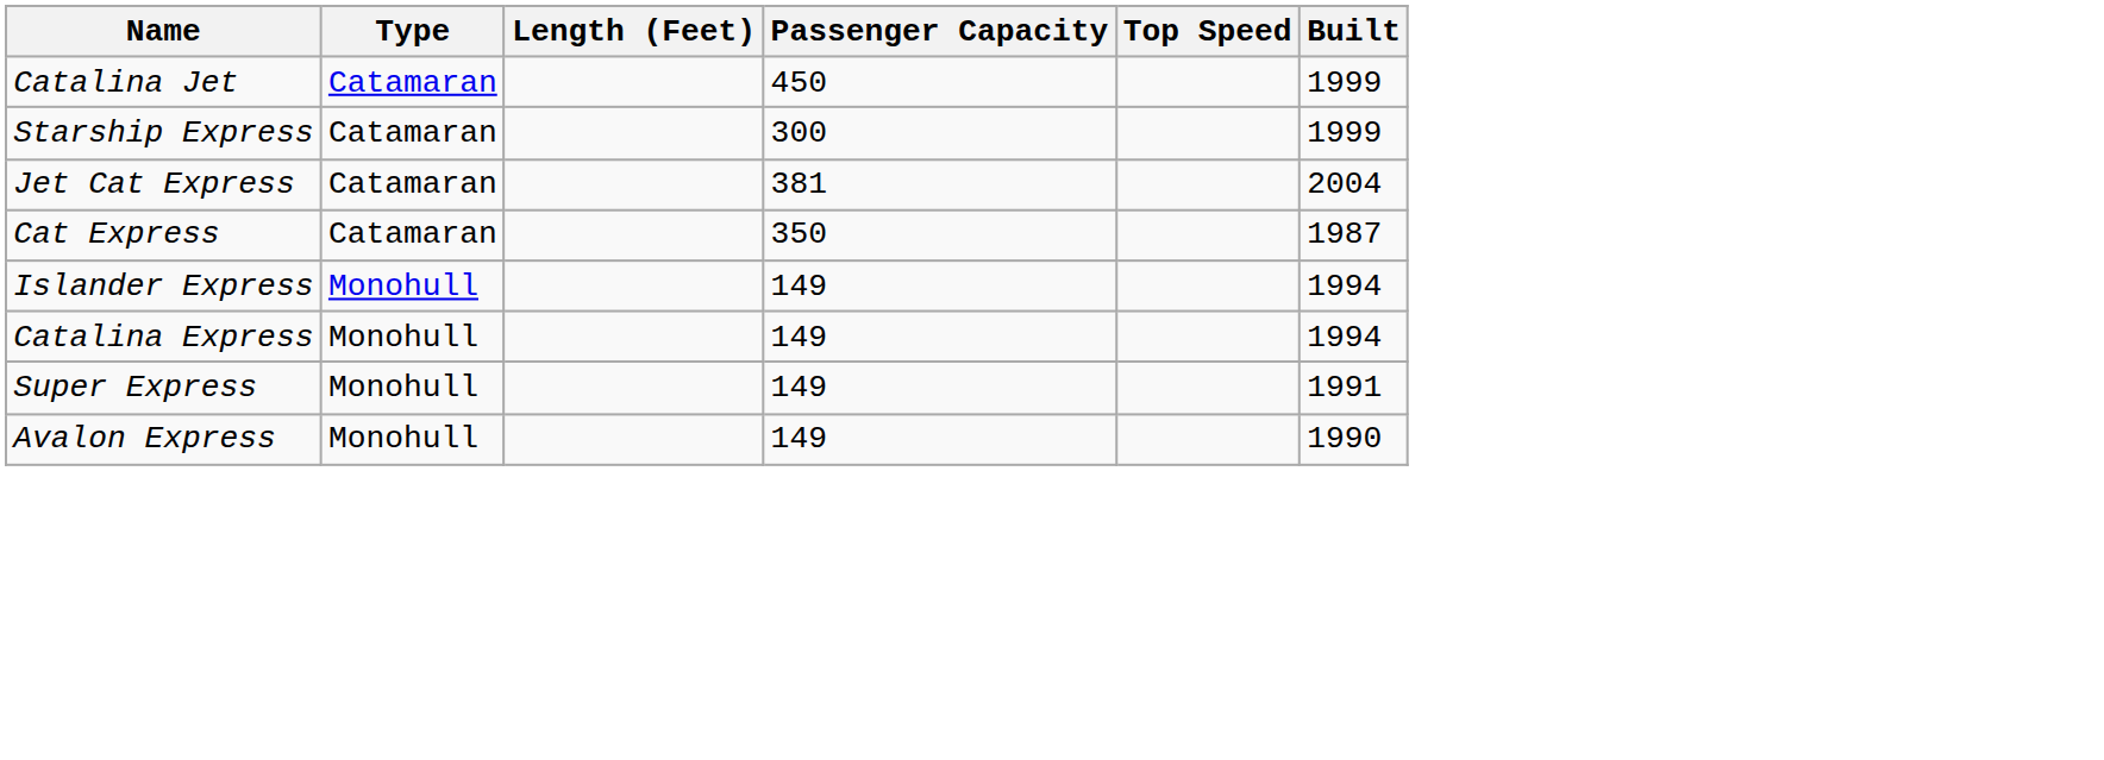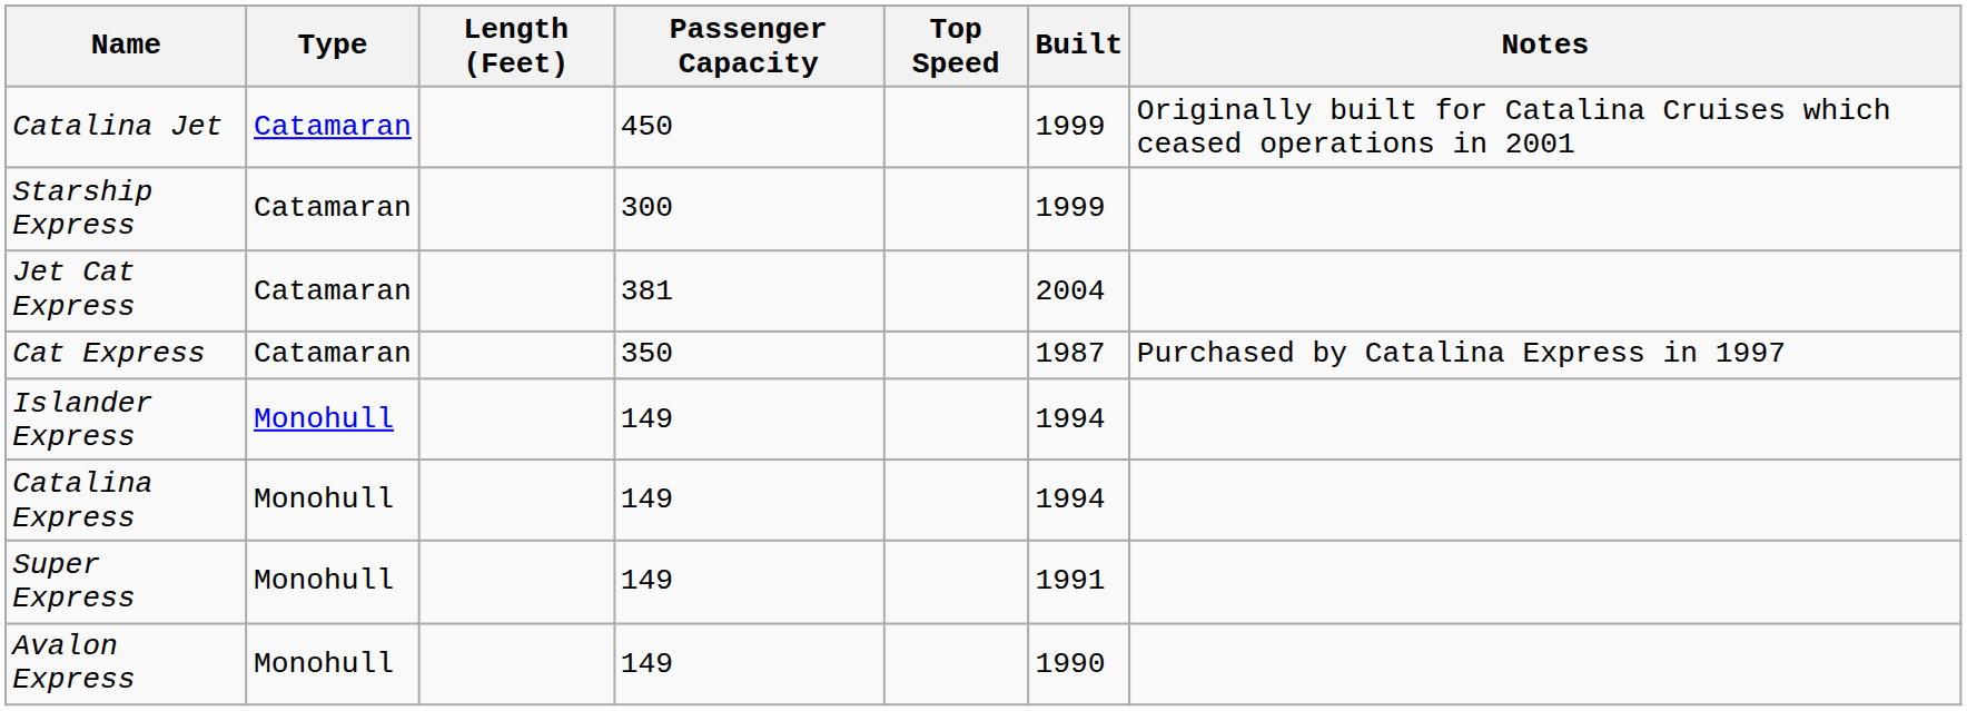+ column: Notes | Originally built for Catalina Cruises which ceased operations in 2001 | Purchased by Catalina Express in 1997
